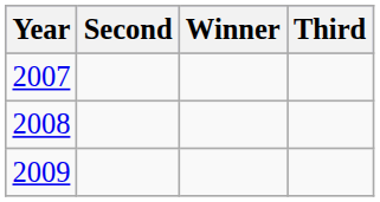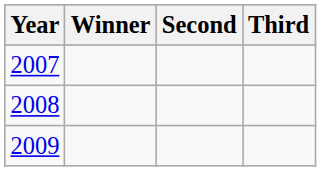columns swapped: Winner <-> Second
